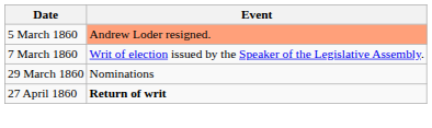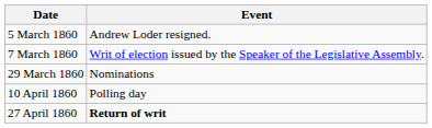5 March 1860 | Event: lightsalmon background -> no background
+ row: 10 April 1860 | Polling day
